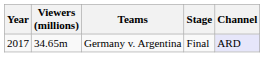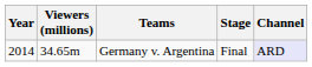Germany v. Argentina | Year: 2017 -> 2014
